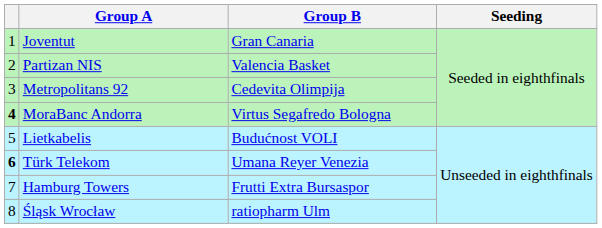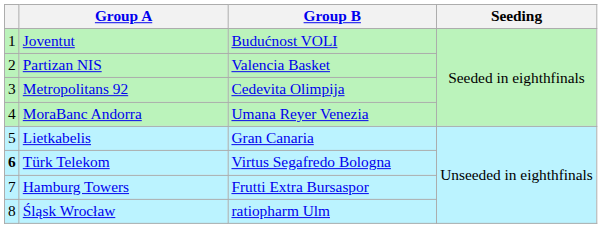Joventut | Group B: Gran Canaria -> Budućnost VOLI
MoraBanc Andorra | column 1: bold -> normal
MoraBanc Andorra | Group B: Virtus Segafredo Bologna -> Umana Reyer Venezia
Lietkabelis | Group B: Budućnost VOLI -> Gran Canaria
Türk Telekom | Group B: Umana Reyer Venezia -> Virtus Segafredo Bologna
